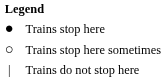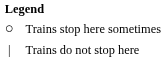- row: ● | Trains stop here
